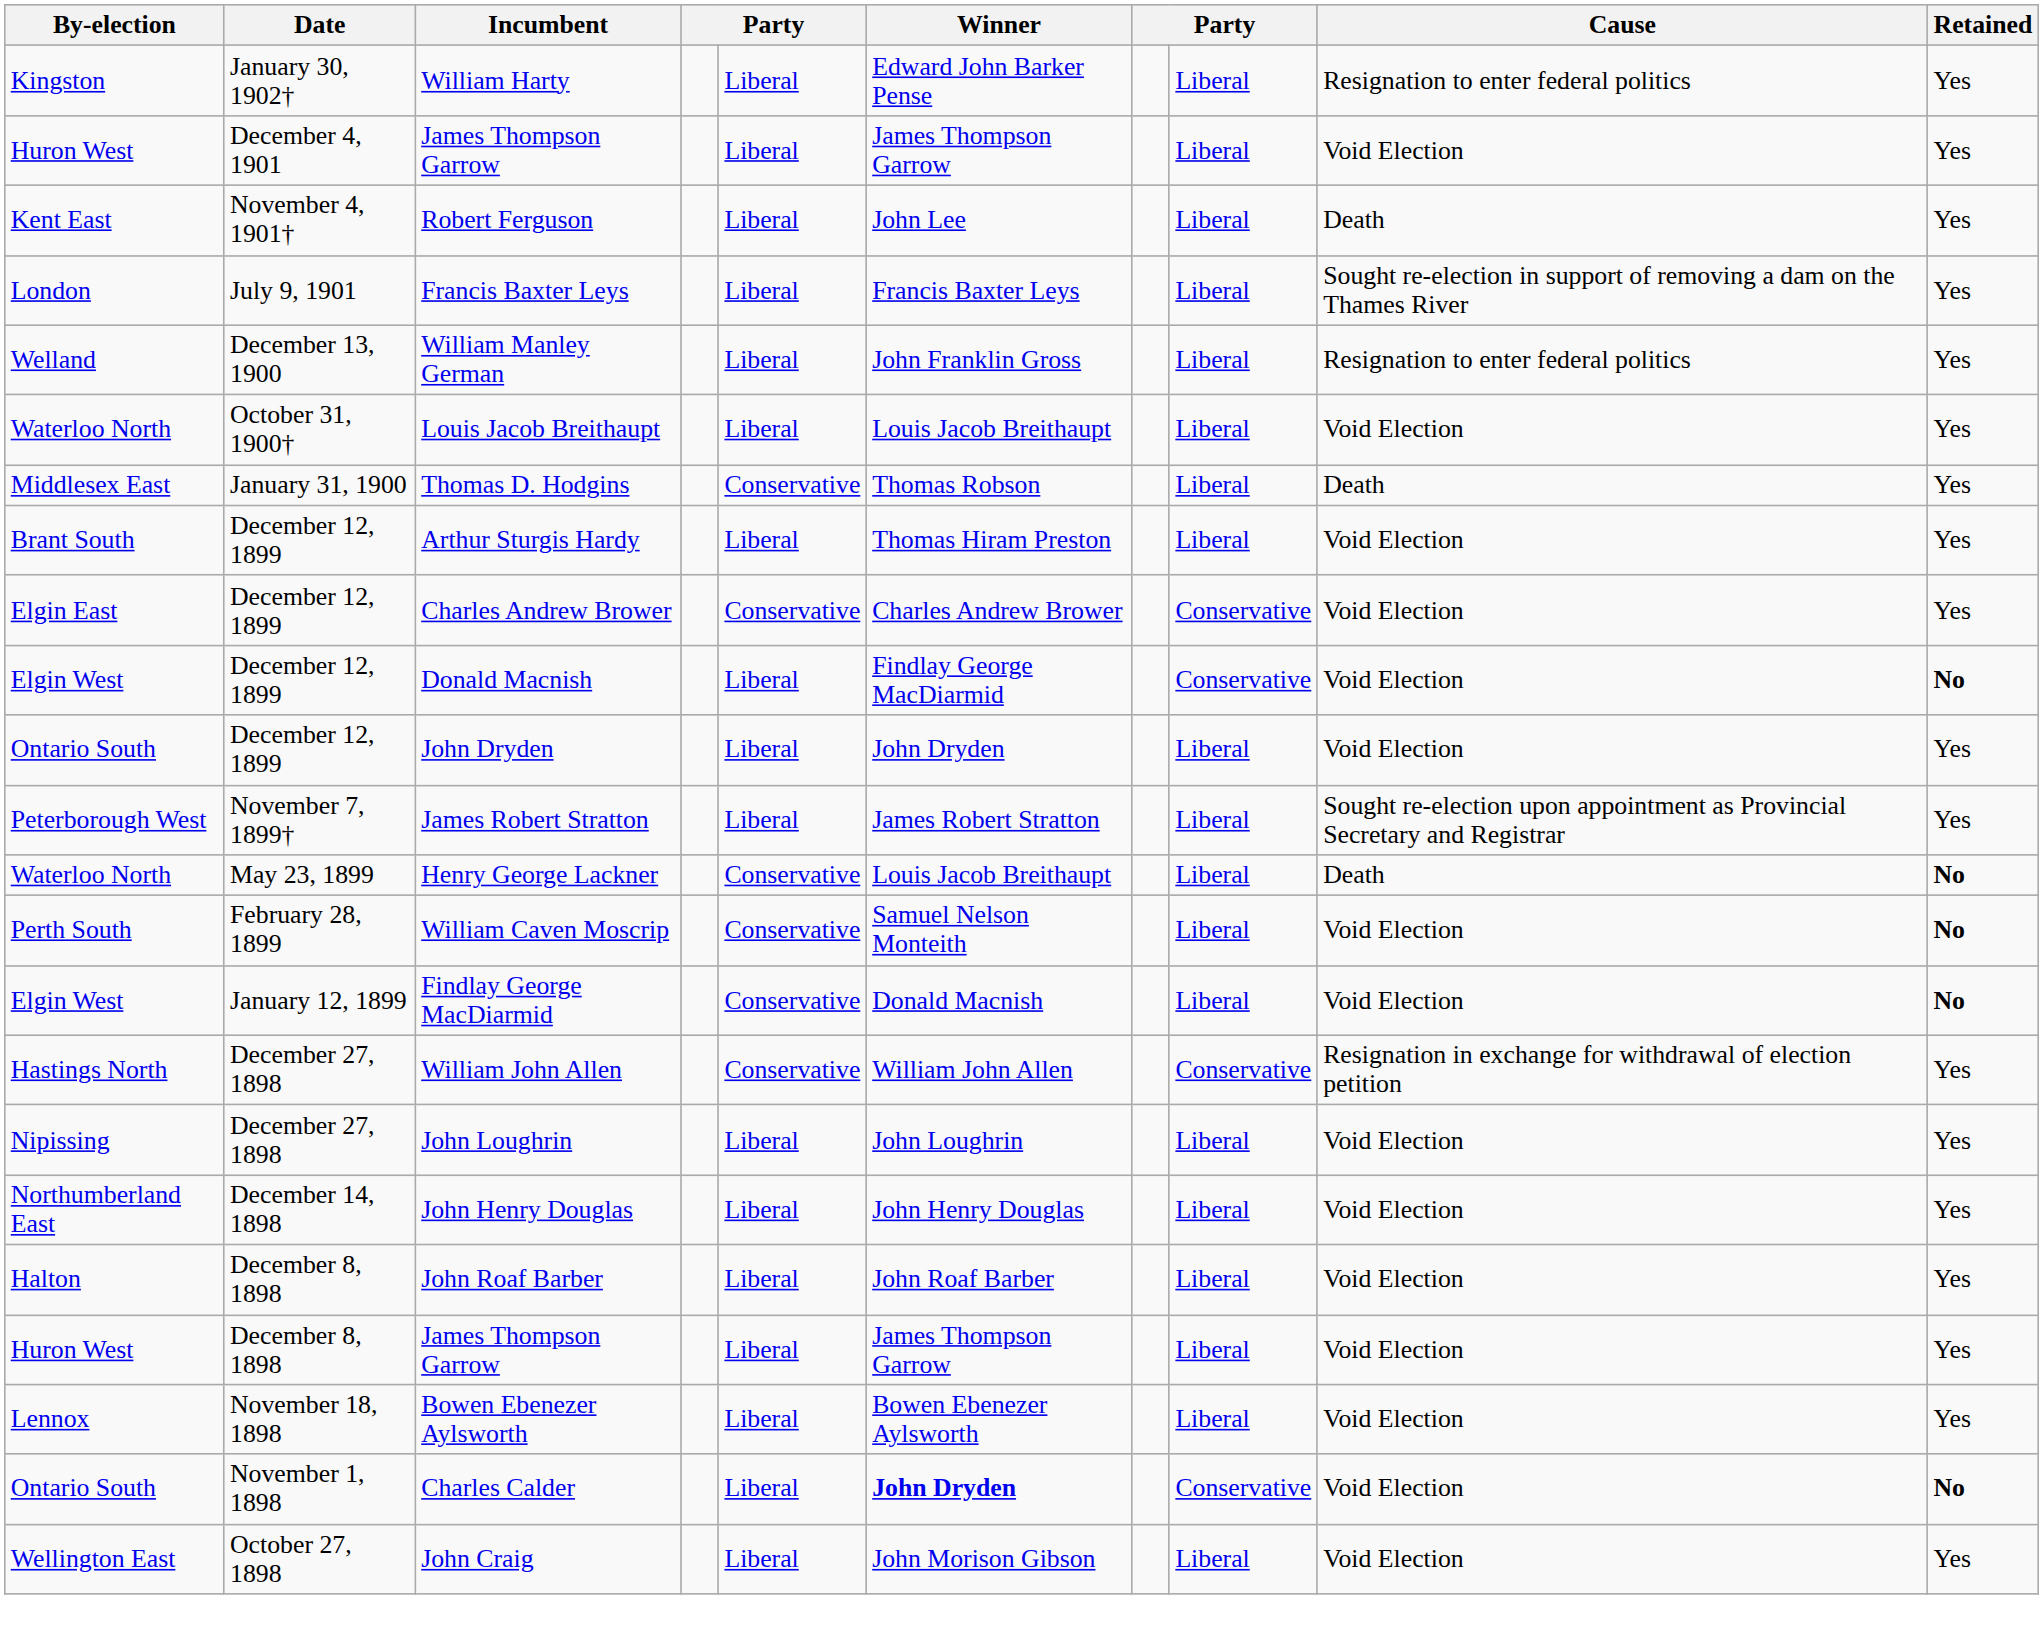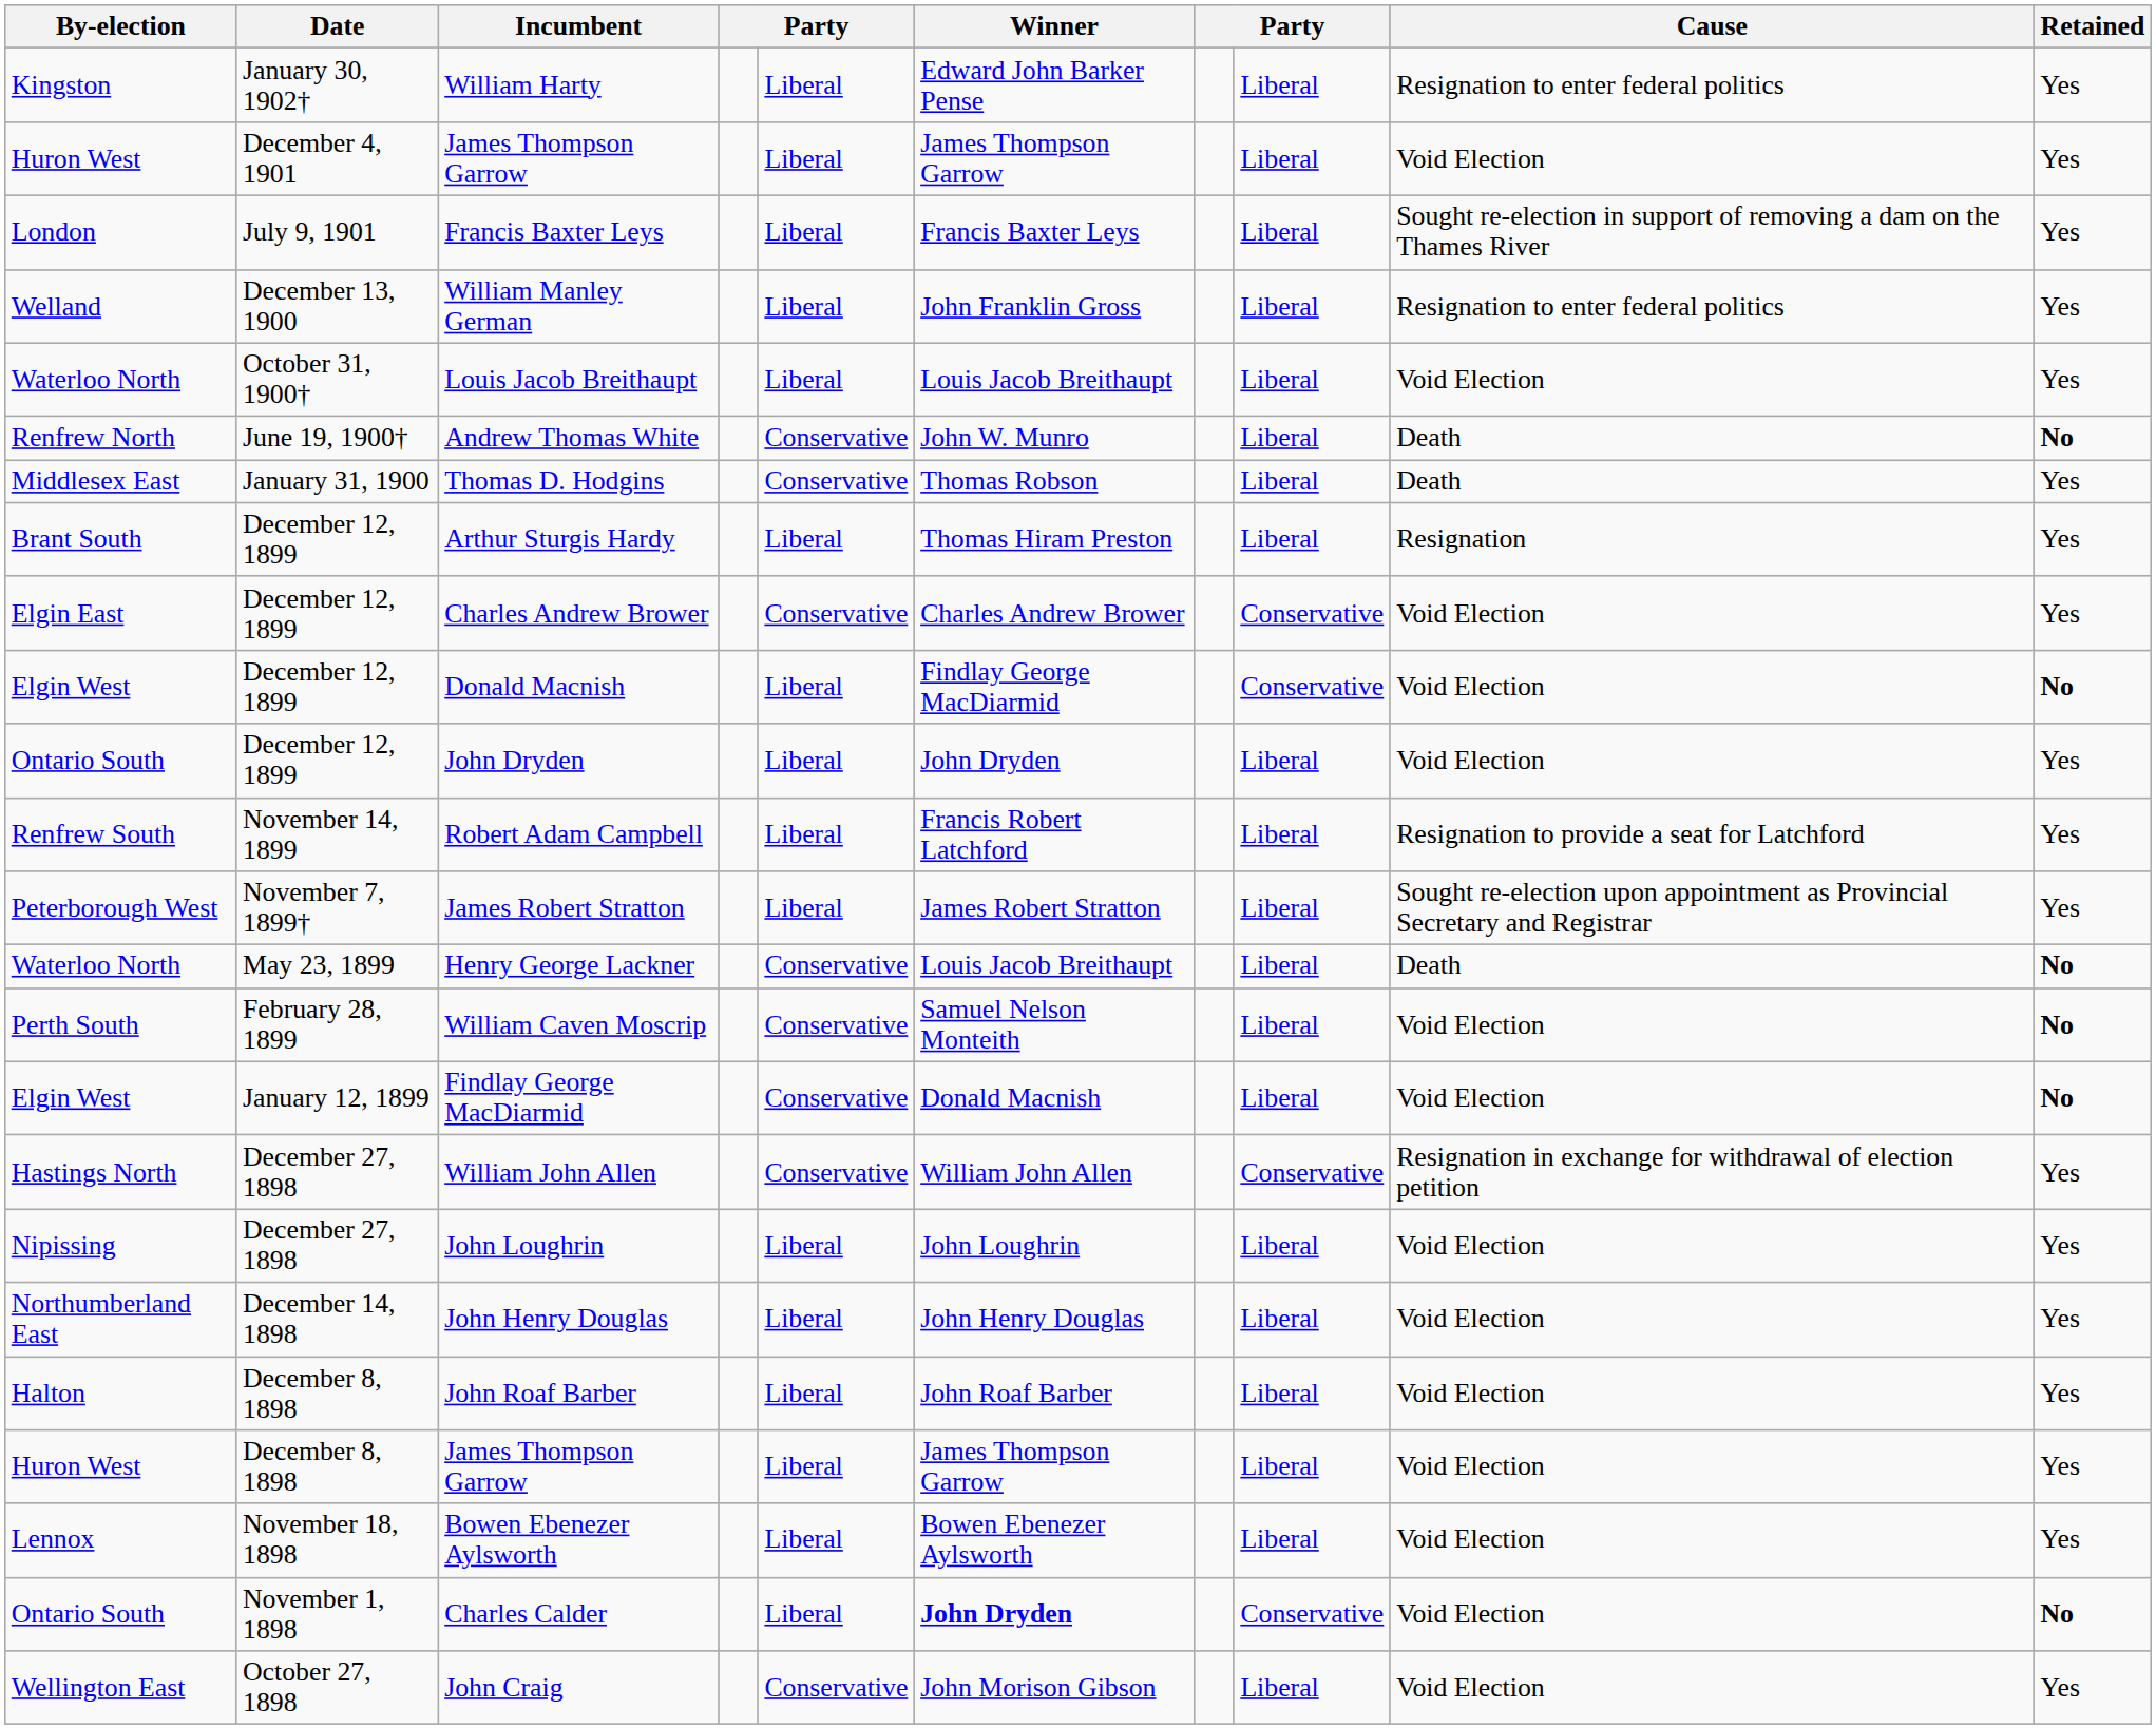- row: Kent East | November 4, 1901† | Robert Ferguson | Liberal | John Lee | Liberal | Death | Yes
+ row: Renfrew North | June 19, 1900† | Andrew Thomas White | Conservative | John W. Munro | Liberal | Death | No
Arthur Sturgis Hardy | Cause: Void Election -> Resignation
+ row: Renfrew South | November 14, 1899 | Robert Adam Campbell | Liberal | Francis Robert Latchford | Liberal | Resignation to provide a seat for Latchford | Yes
John Craig | column 5: Liberal -> Conservative
